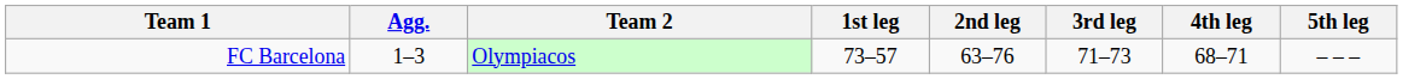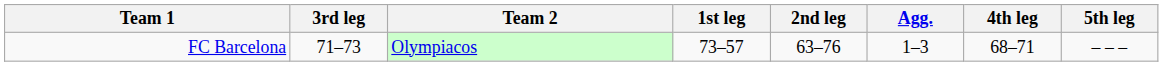columns swapped: Agg. <-> 3rd leg
